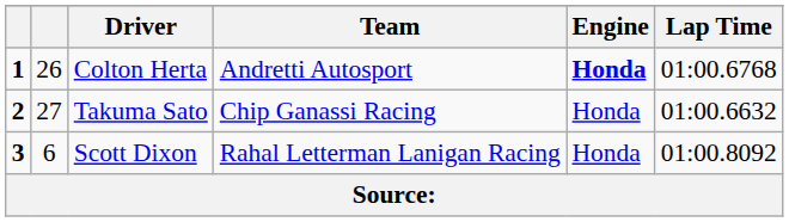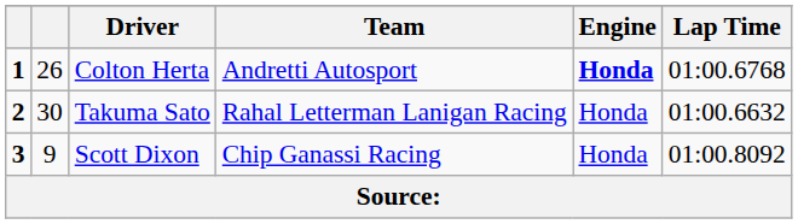Takuma Sato | column 2: 27 -> 30
Takuma Sato | Team: Chip Ganassi Racing -> Rahal Letterman Lanigan Racing
Scott Dixon | column 2: 6 -> 9
Scott Dixon | Team: Rahal Letterman Lanigan Racing -> Chip Ganassi Racing
